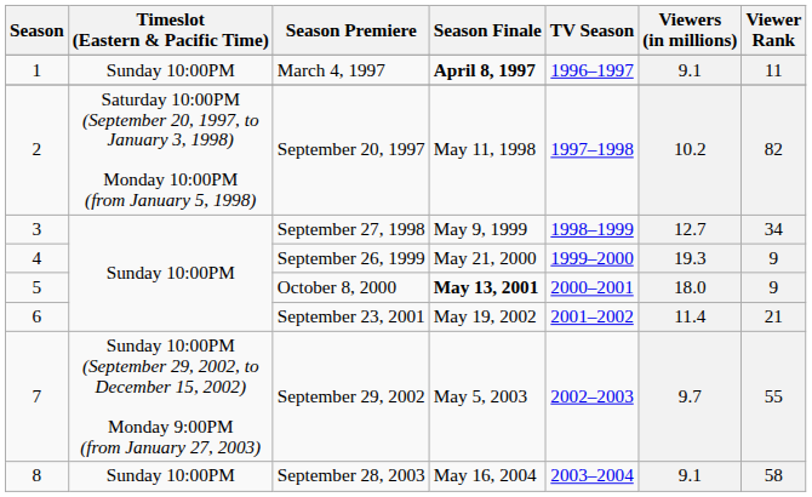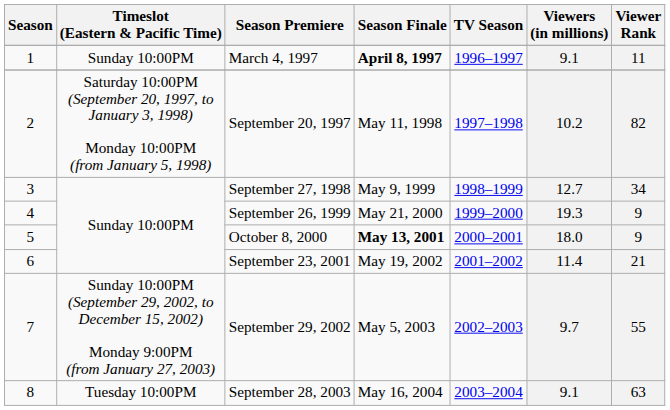8 | Timeslot (Eastern & Pacific Time): Sunday 10:00PM -> Tuesday 10:00PM
8 | Viewer Rank: 58 -> 63
